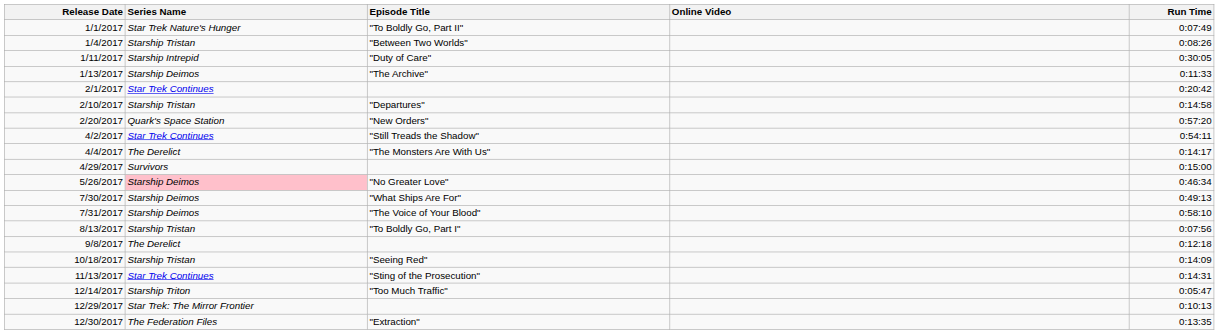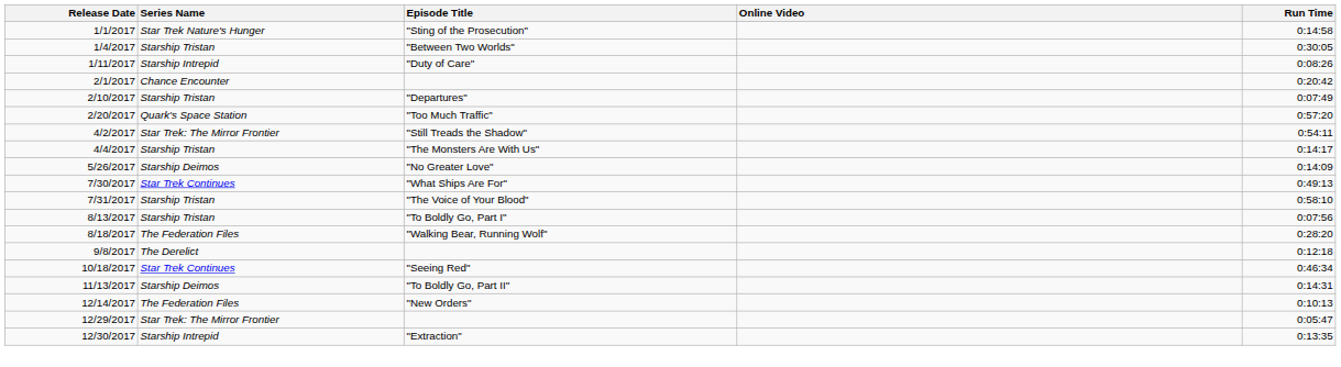1/1/2017 | Episode Title: "To Boldly Go, Part II" -> "Sting of the Prosecution"
1/1/2017 | Run Time: 0:07:49 -> 0:14:58
1/4/2017 | Run Time: 0:08:26 -> 0:30:05
1/11/2017 | Run Time: 0:30:05 -> 0:08:26
- row: 1/13/2017 | Starship Deimos | "The Archive" | 0:11:33
2/1/2017 | Series Name: Star Trek Continues -> Chance Encounter
2/10/2017 | Run Time: 0:14:58 -> 0:07:49
2/20/2017 | Episode Title: "New Orders" -> "Too Much Traffic"
4/2/2017 | Series Name: Star Trek Continues -> Star Trek: The Mirror Frontier
4/4/2017 | Series Name: The Derelict -> Starship Tristan
- row: 4/29/2017 | Survivors | 0:15:00
5/26/2017 | Series Name: pink background -> no background
5/26/2017 | Run Time: 0:46:34 -> 0:14:09
7/30/2017 | Series Name: Starship Deimos -> Star Trek Continues
7/31/2017 | Series Name: Starship Deimos -> Starship Tristan
+ row: 8/18/2017 | The Federation Files | "Walking Bear, Running Wolf" | 0:28:20
10/18/2017 | Series Name: Starship Tristan -> Star Trek Continues
10/18/2017 | Run Time: 0:14:09 -> 0:46:34
11/13/2017 | Series Name: Star Trek Continues -> Starship Deimos
11/13/2017 | Episode Title: "Sting of the Prosecution" -> "To Boldly Go, Part II"
12/14/2017 | Series Name: Starship Triton -> The Federation Files
12/14/2017 | Episode Title: "Too Much Traffic" -> "New Orders"
12/14/2017 | Run Time: 0:05:47 -> 0:10:13
12/29/2017 | Run Time: 0:10:13 -> 0:05:47
12/30/2017 | Series Name: The Federation Files -> Starship Intrepid
